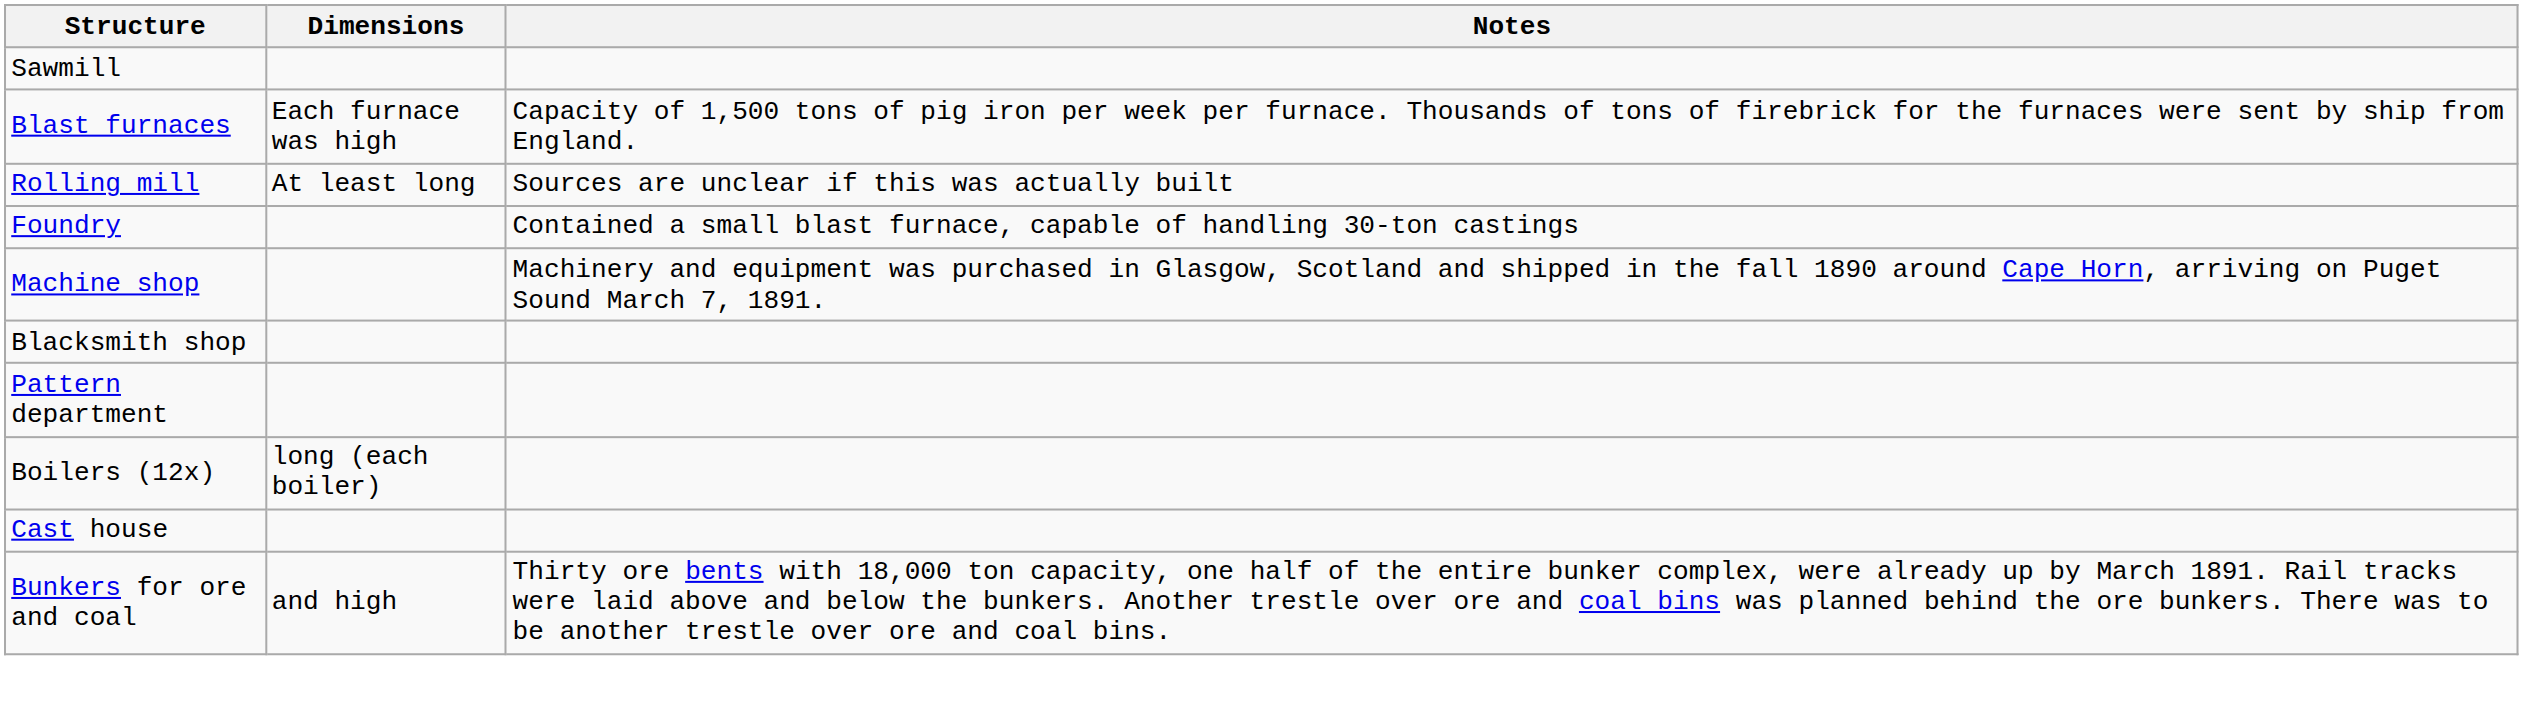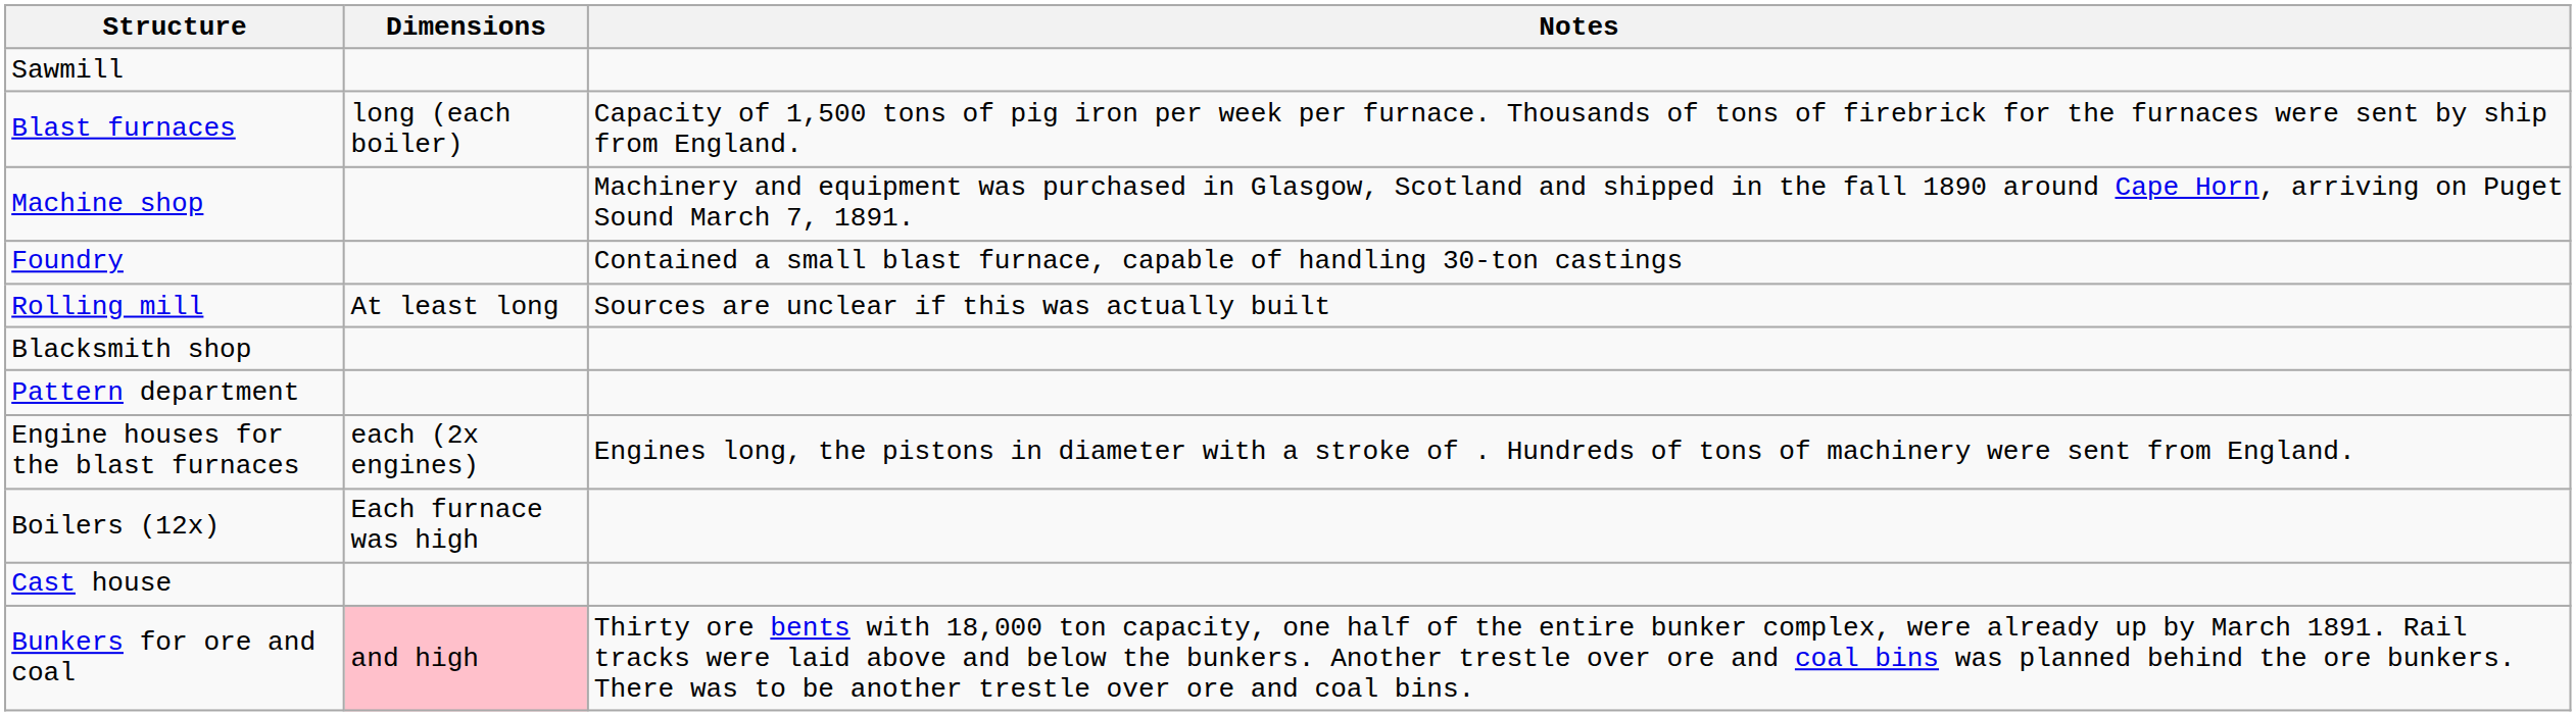Blast furnaces | Dimensions: Each furnace was high -> long (each boiler)
rows swapped: Rolling mill <-> Machine shop
+ row: Engine houses for the blast furnaces | each (2x engines) | Engines long, the pistons in diameter with a stroke of . Hundreds of tons of machinery were sent from England.
Boilers (12x) | Dimensions: long (each boiler) -> Each furnace was high
Bunkers for ore and coal | Dimensions: no background -> pink background
